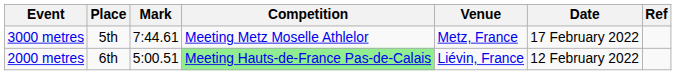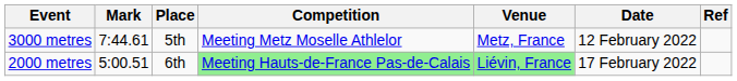columns swapped: Mark <-> Place
3000 metres | Date: 17 February 2022 -> 12 February 2022
2000 metres | Venue: no background -> lightgreen background
2000 metres | Date: 12 February 2022 -> 17 February 2022
